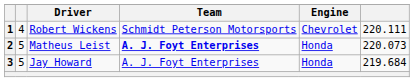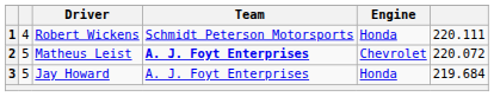1 | Engine: Chevrolet -> Honda
2 | Engine: Honda -> Chevrolet
2 | column 6: 220.073 -> 220.072
